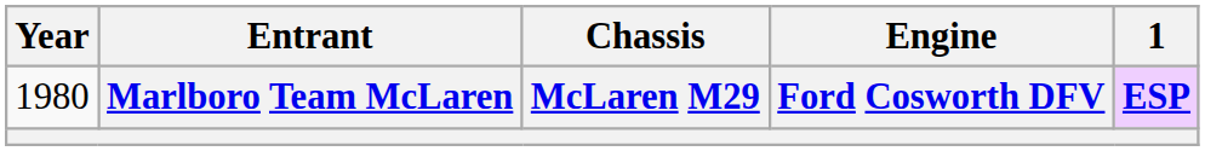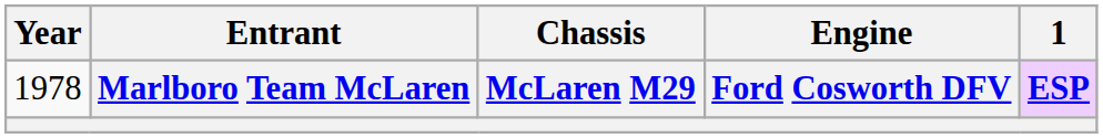Marlboro Team McLaren | Year: 1980 -> 1978
